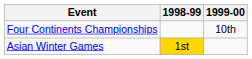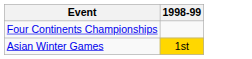- column: 1999-00 | 10th
